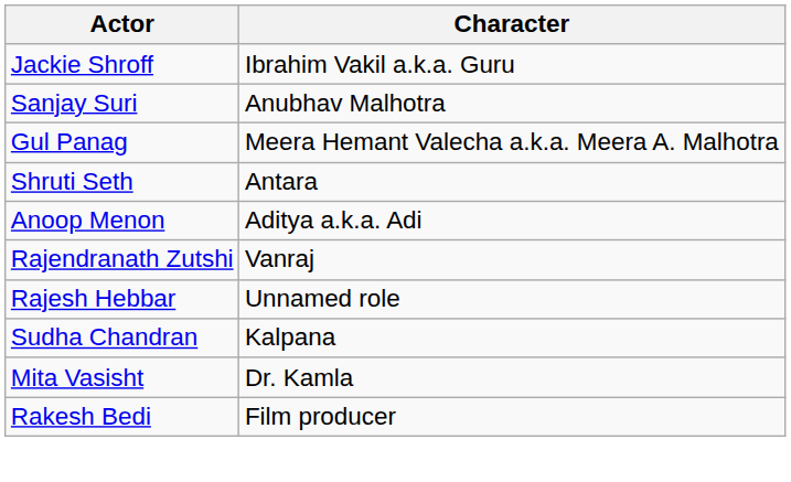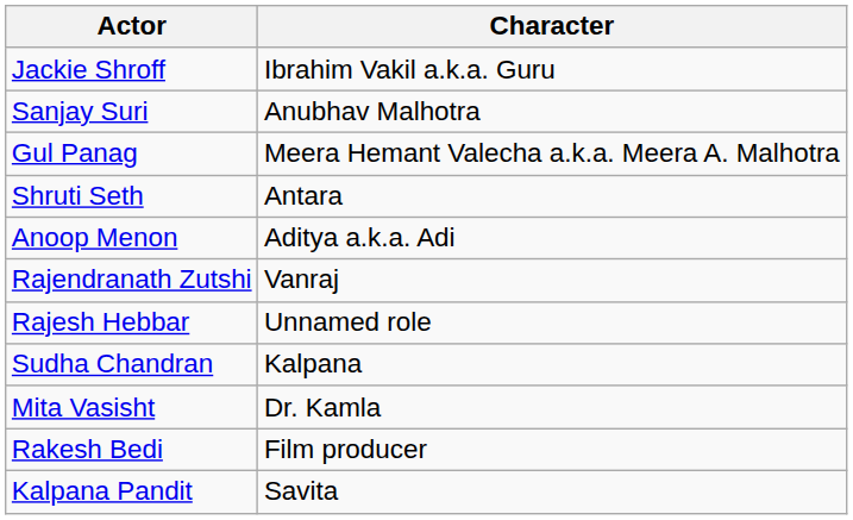+ row: Kalpana Pandit | Savita
